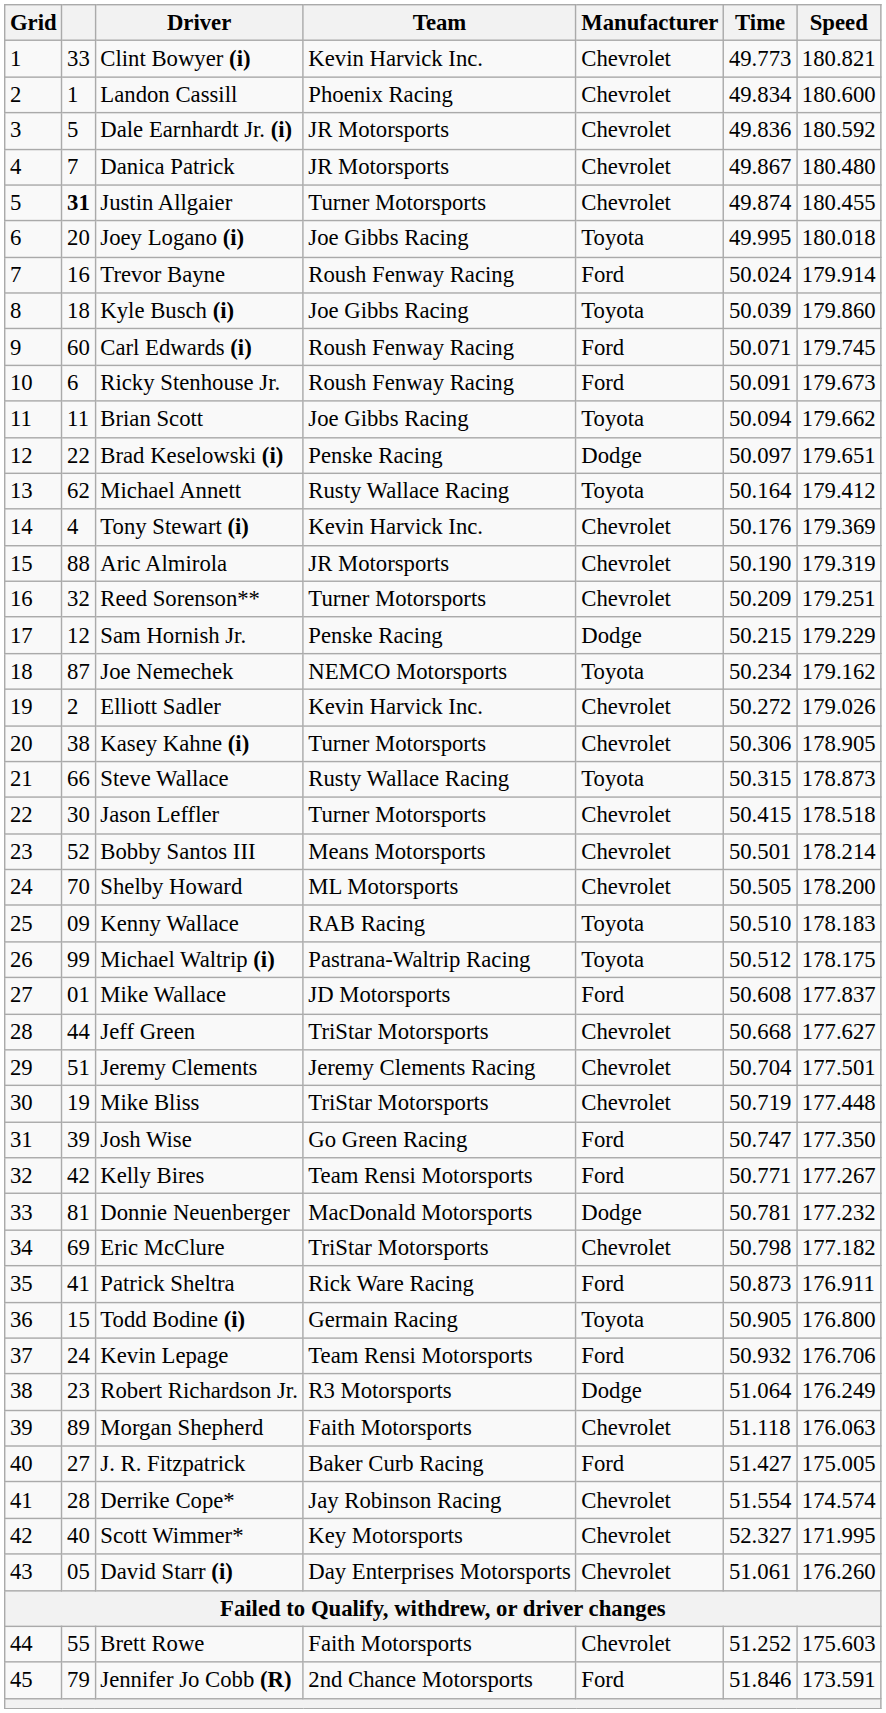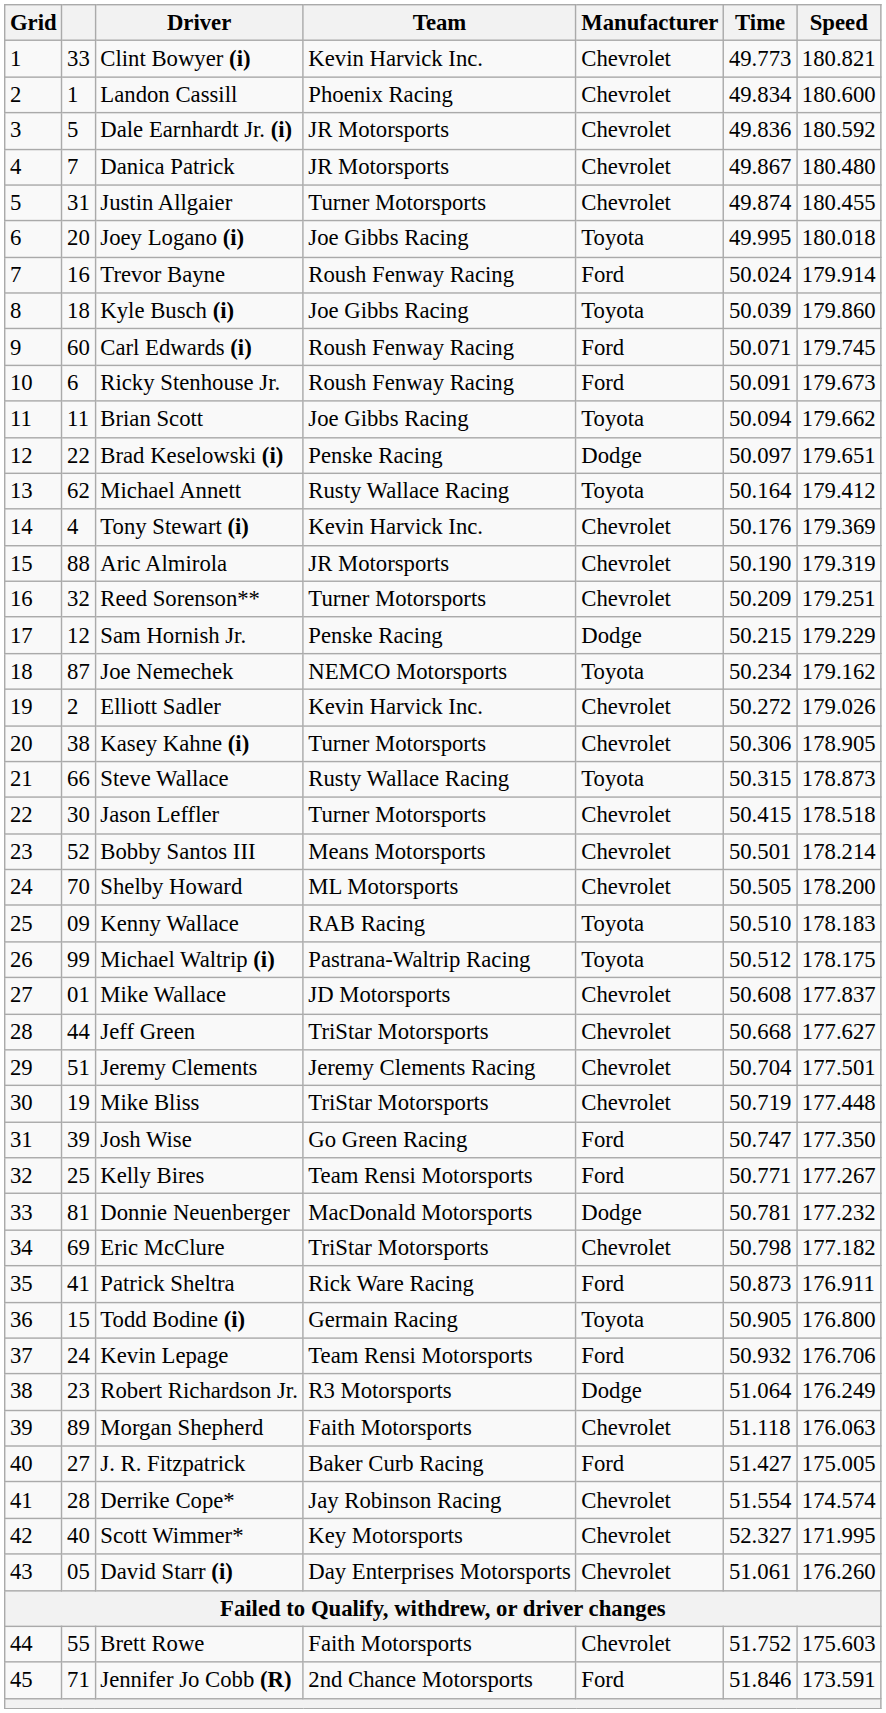Justin Allgaier | column 2: bold -> normal
Mike Wallace | Manufacturer: Ford -> Chevrolet
Kelly Bires | column 2: 42 -> 25
Brett Rowe | Time: 51.252 -> 51.752
Jennifer Jo Cobb (R) | column 2: 79 -> 71
